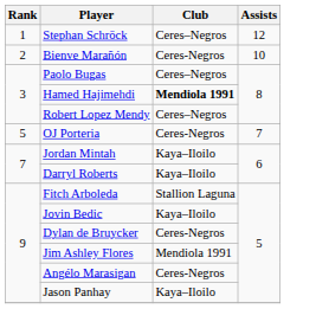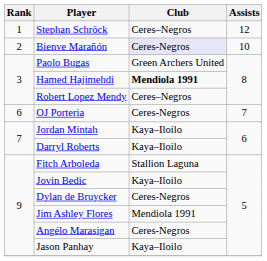Bienve Marañón | Club: no background -> lavender background
Paolo Bugas | Club: Ceres–Negros -> Green Archers United
OJ Porteria | Rank: 5 -> 6
